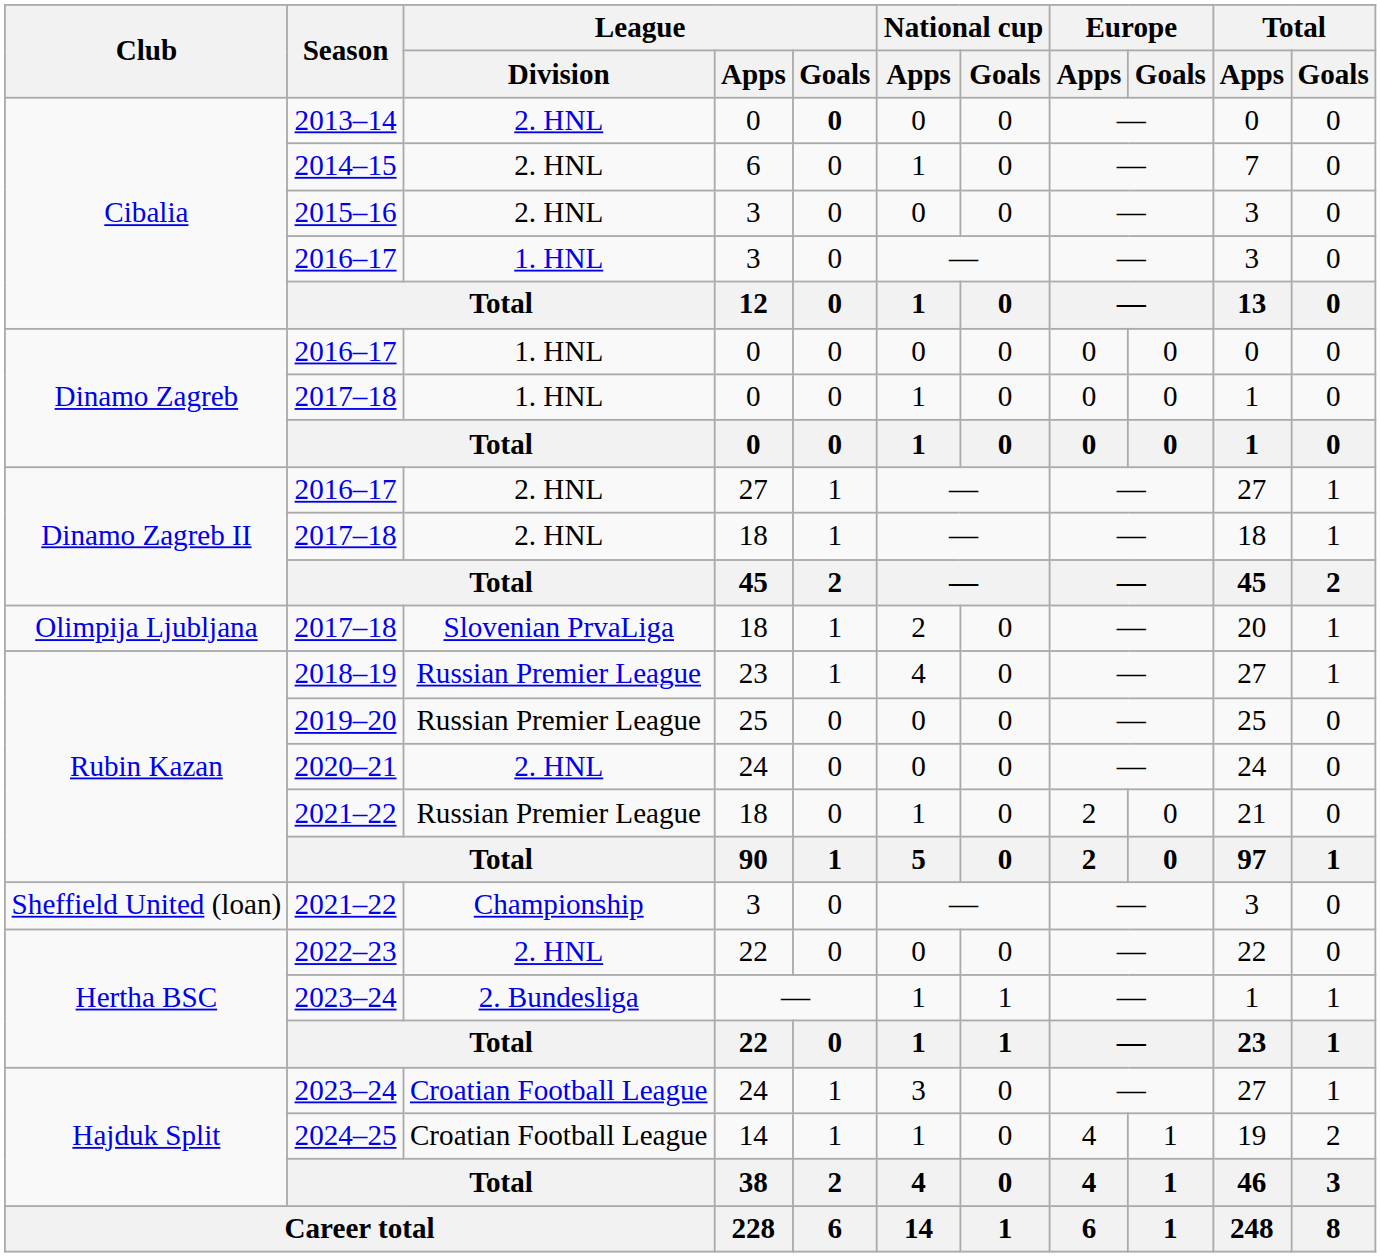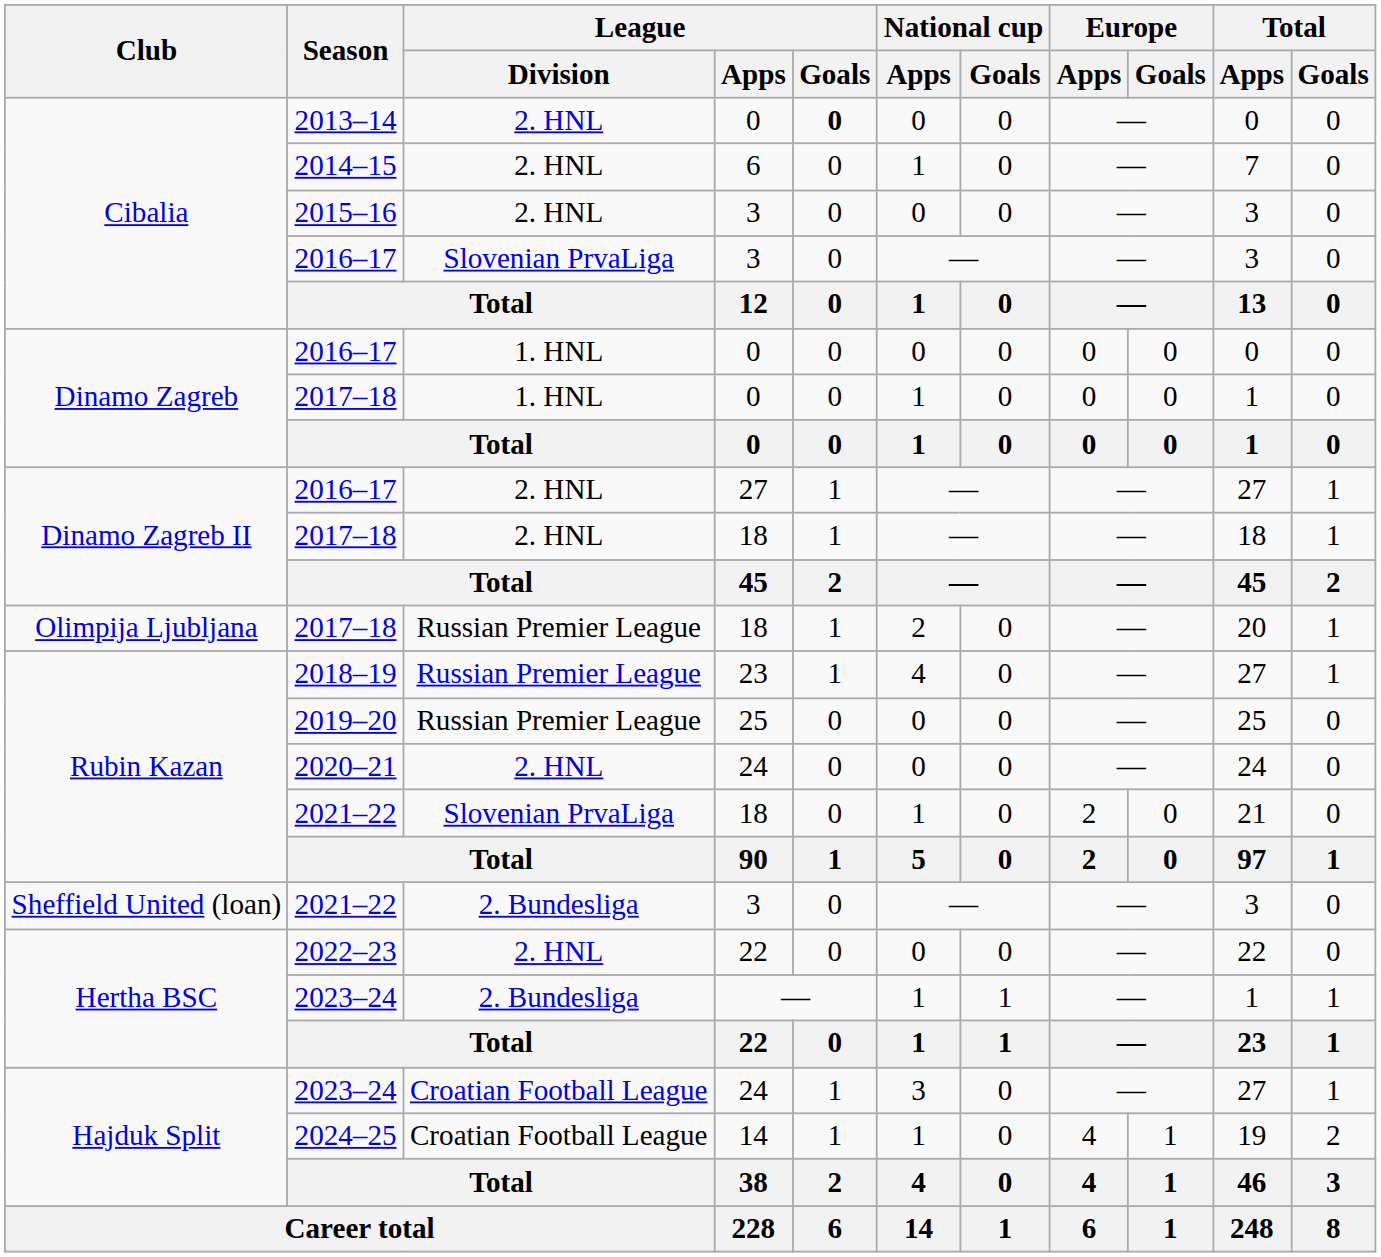Cibalia / 2016–17 | League / Division: 1. HNL -> Slovenian PrvaLiga
Olimpija Ljubljana / 2017–18 | League / Division: Slovenian PrvaLiga -> Russian Premier League
Rubin Kazan / 2021–22 | League / Division: Russian Premier League -> Slovenian PrvaLiga
Sheffield United (loan) / 2021–22 | League / Division: Championship -> 2. Bundesliga
